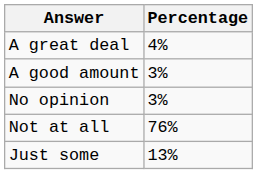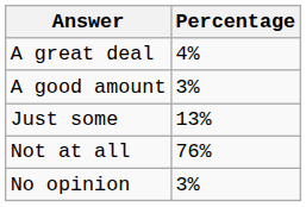rows swapped: Just some <-> No opinion
